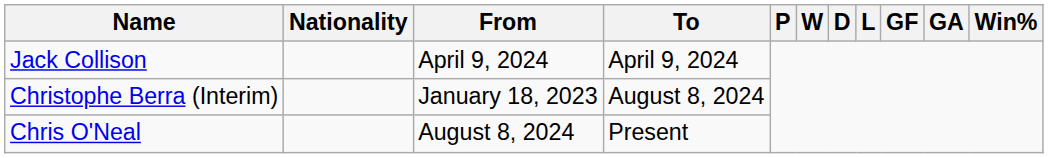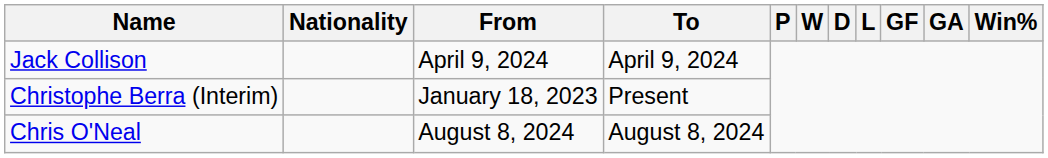Christophe Berra (Interim) | To: August 8, 2024 -> Present
Chris O'Neal | To: Present -> August 8, 2024
